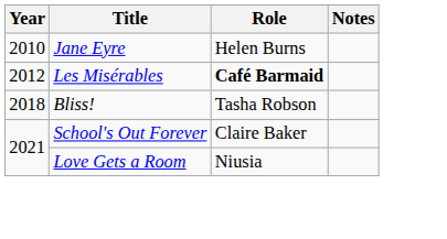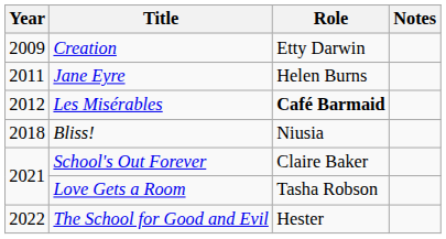+ row: 2009 | Creation | Etty Darwin
Jane Eyre | Year: 2010 -> 2011
Bliss! | Role: Tasha Robson -> Niusia
Love Gets a Room | Role: Niusia -> Tasha Robson
+ row: 2022 | The School for Good and Evil | Hester
